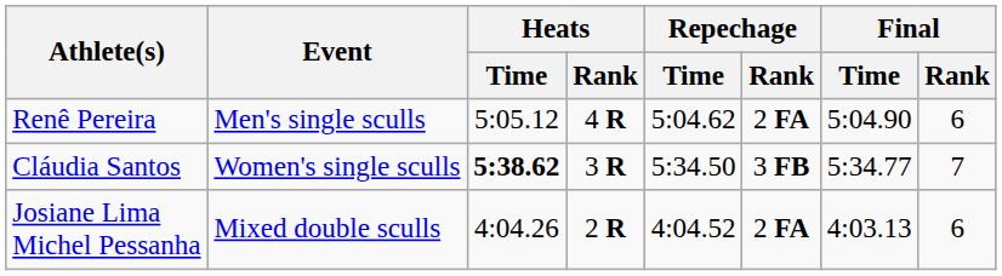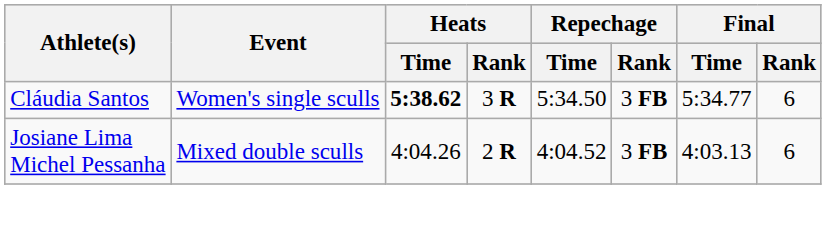- row: Renê Pereira | Men's single sculls | 5:05.12 | 4 R | 5:04.62 | 2 FA | 5:04.90 | 6
Cláudia Santos | Final / Rank: 7 -> 6
Josiane Lima Michel Pessanha | Repechage / Rank: 2 FA -> 3 FB
